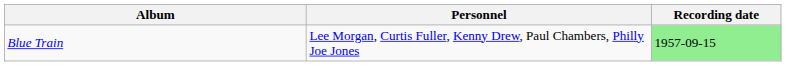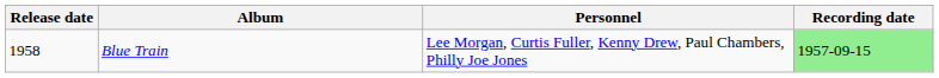+ column: Release date | 1958
